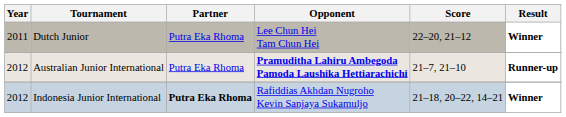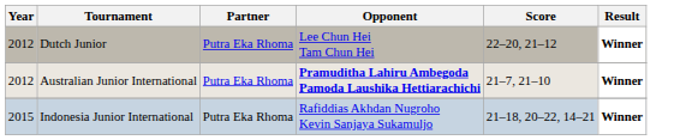Dutch Junior | Year: 2011 -> 2012
Australian Junior International | Result: Runner-up -> Winner
Indonesia Junior International | Year: 2012 -> 2015
Indonesia Junior International | Partner: bold -> normal
